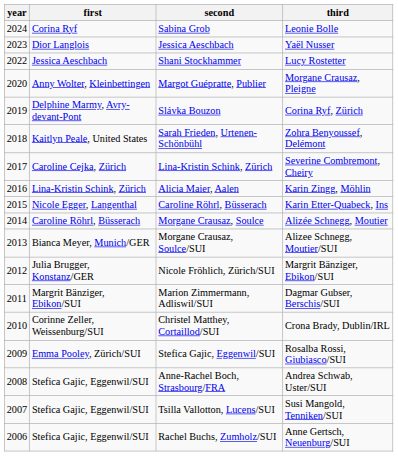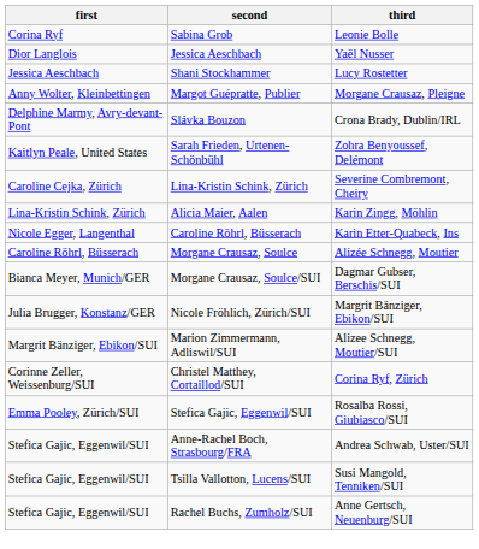- column: year | 2024 | 2023 | 2022 | 2020 | 2019 | 2018 | 2017 | 2016 | 2015 | 2014 | 2013 | 2012 | 2011 | 2010 | 2009 | 2008 | 2007 | 2006
Slávka Bouzon | third: Corina Ryf, Zürich -> Crona Brady, Dublin/IRL
Morgane Crausaz, Soulce/SUI | third: Alizee Schnegg, Moutier/SUI -> Dagmar Gubser, Berschis/SUI
Marion Zimmermann, Adliswil/SUI | third: Dagmar Gubser, Berschis/SUI -> Alizee Schnegg, Moutier/SUI
Christel Matthey, Cortaillod/SUI | third: Crona Brady, Dublin/IRL -> Corina Ryf, Zürich
